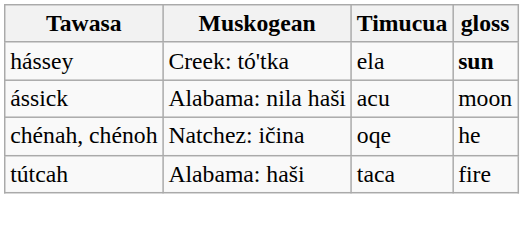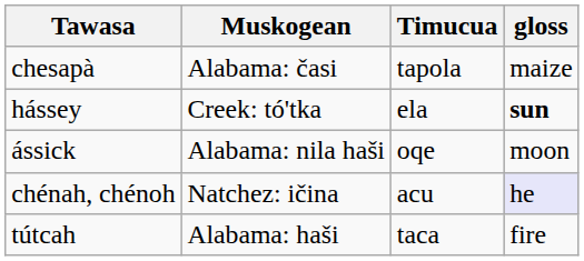+ row: chesapà | Alabama: časi | tapola | maize
ássick | Timucua: acu -> oqe
chénah, chénoh | Timucua: oqe -> acu
chénah, chénoh | gloss: no background -> lavender background
